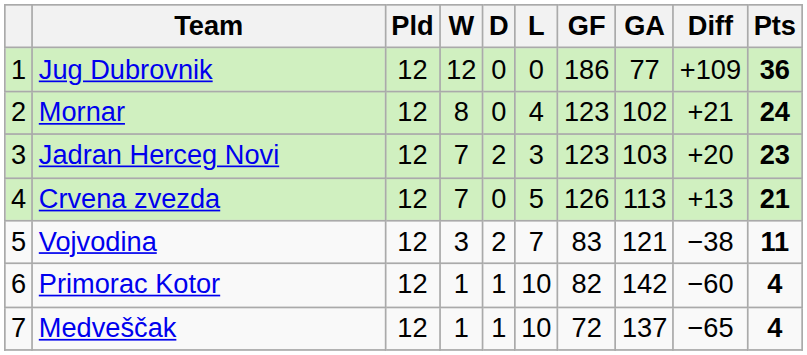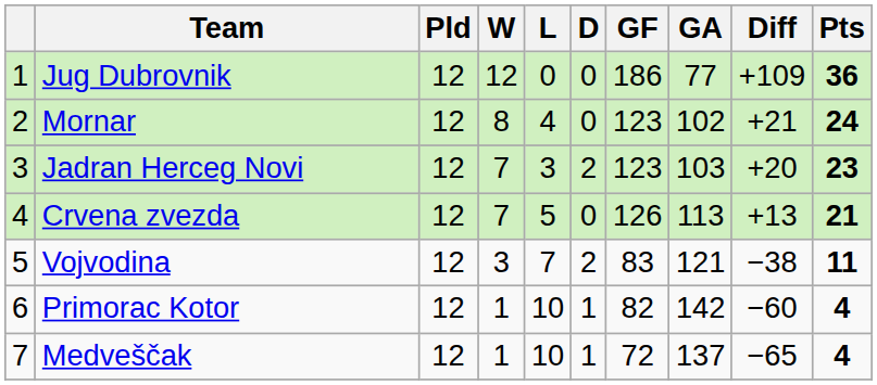columns swapped: D <-> L
